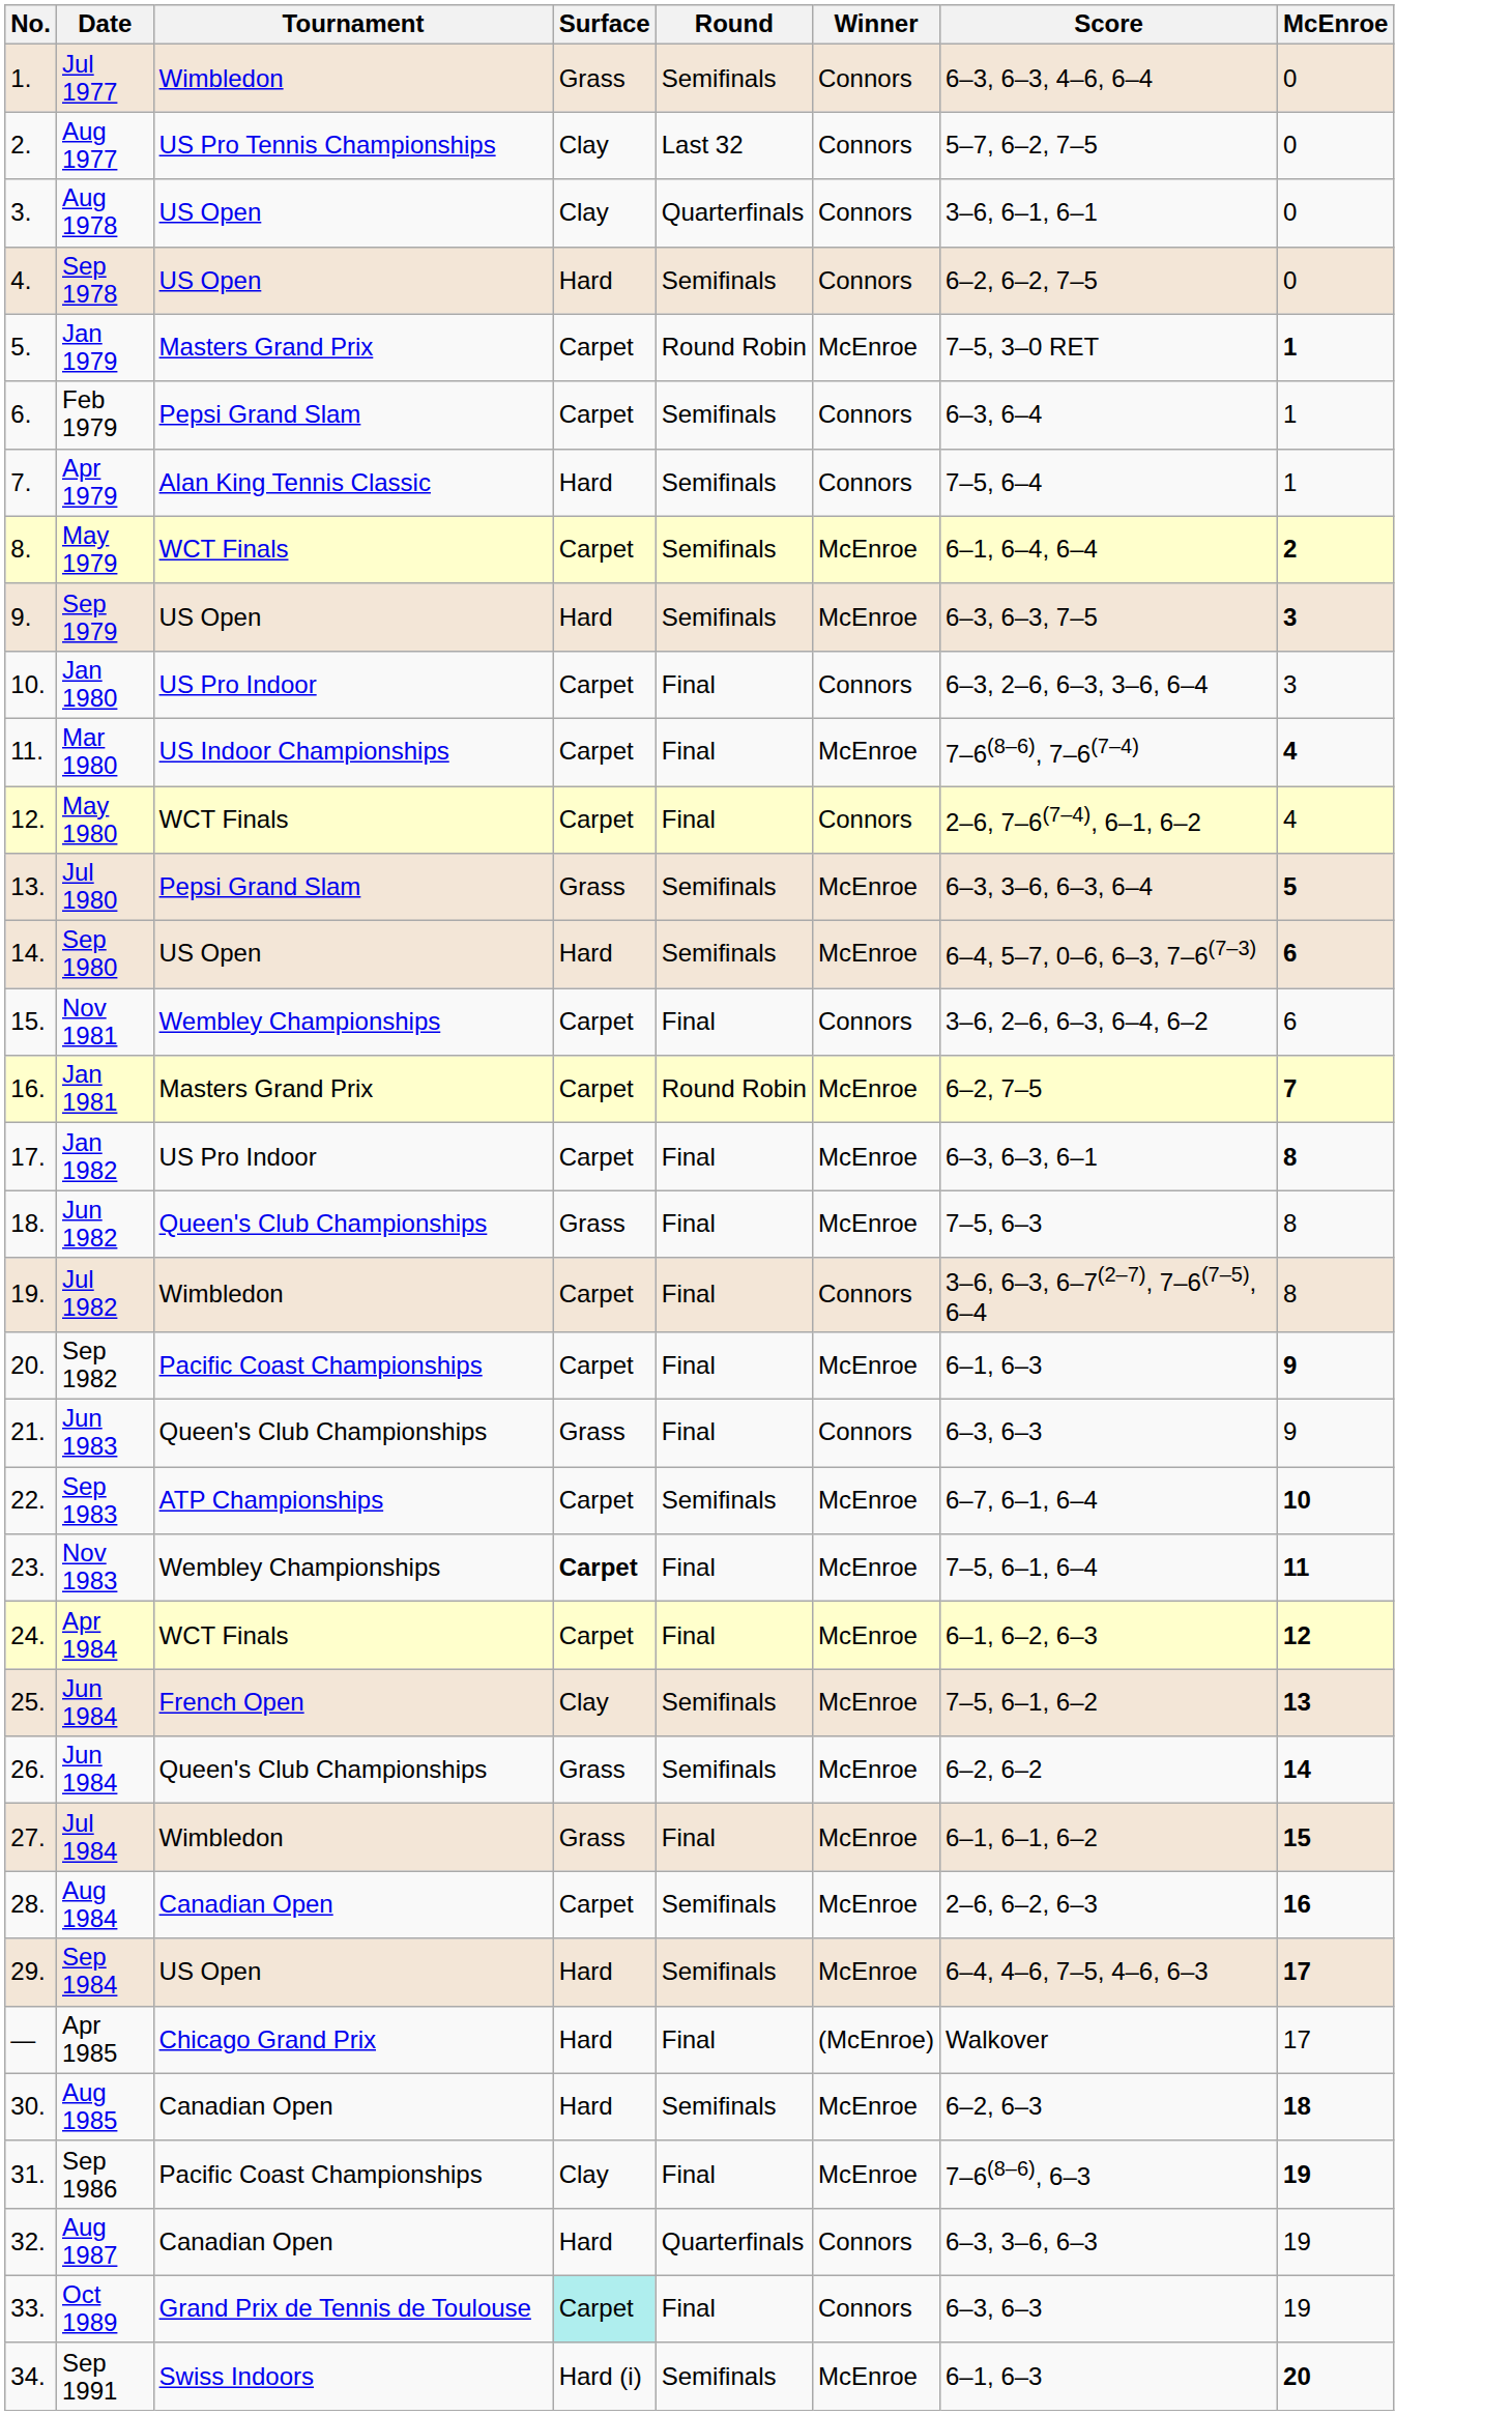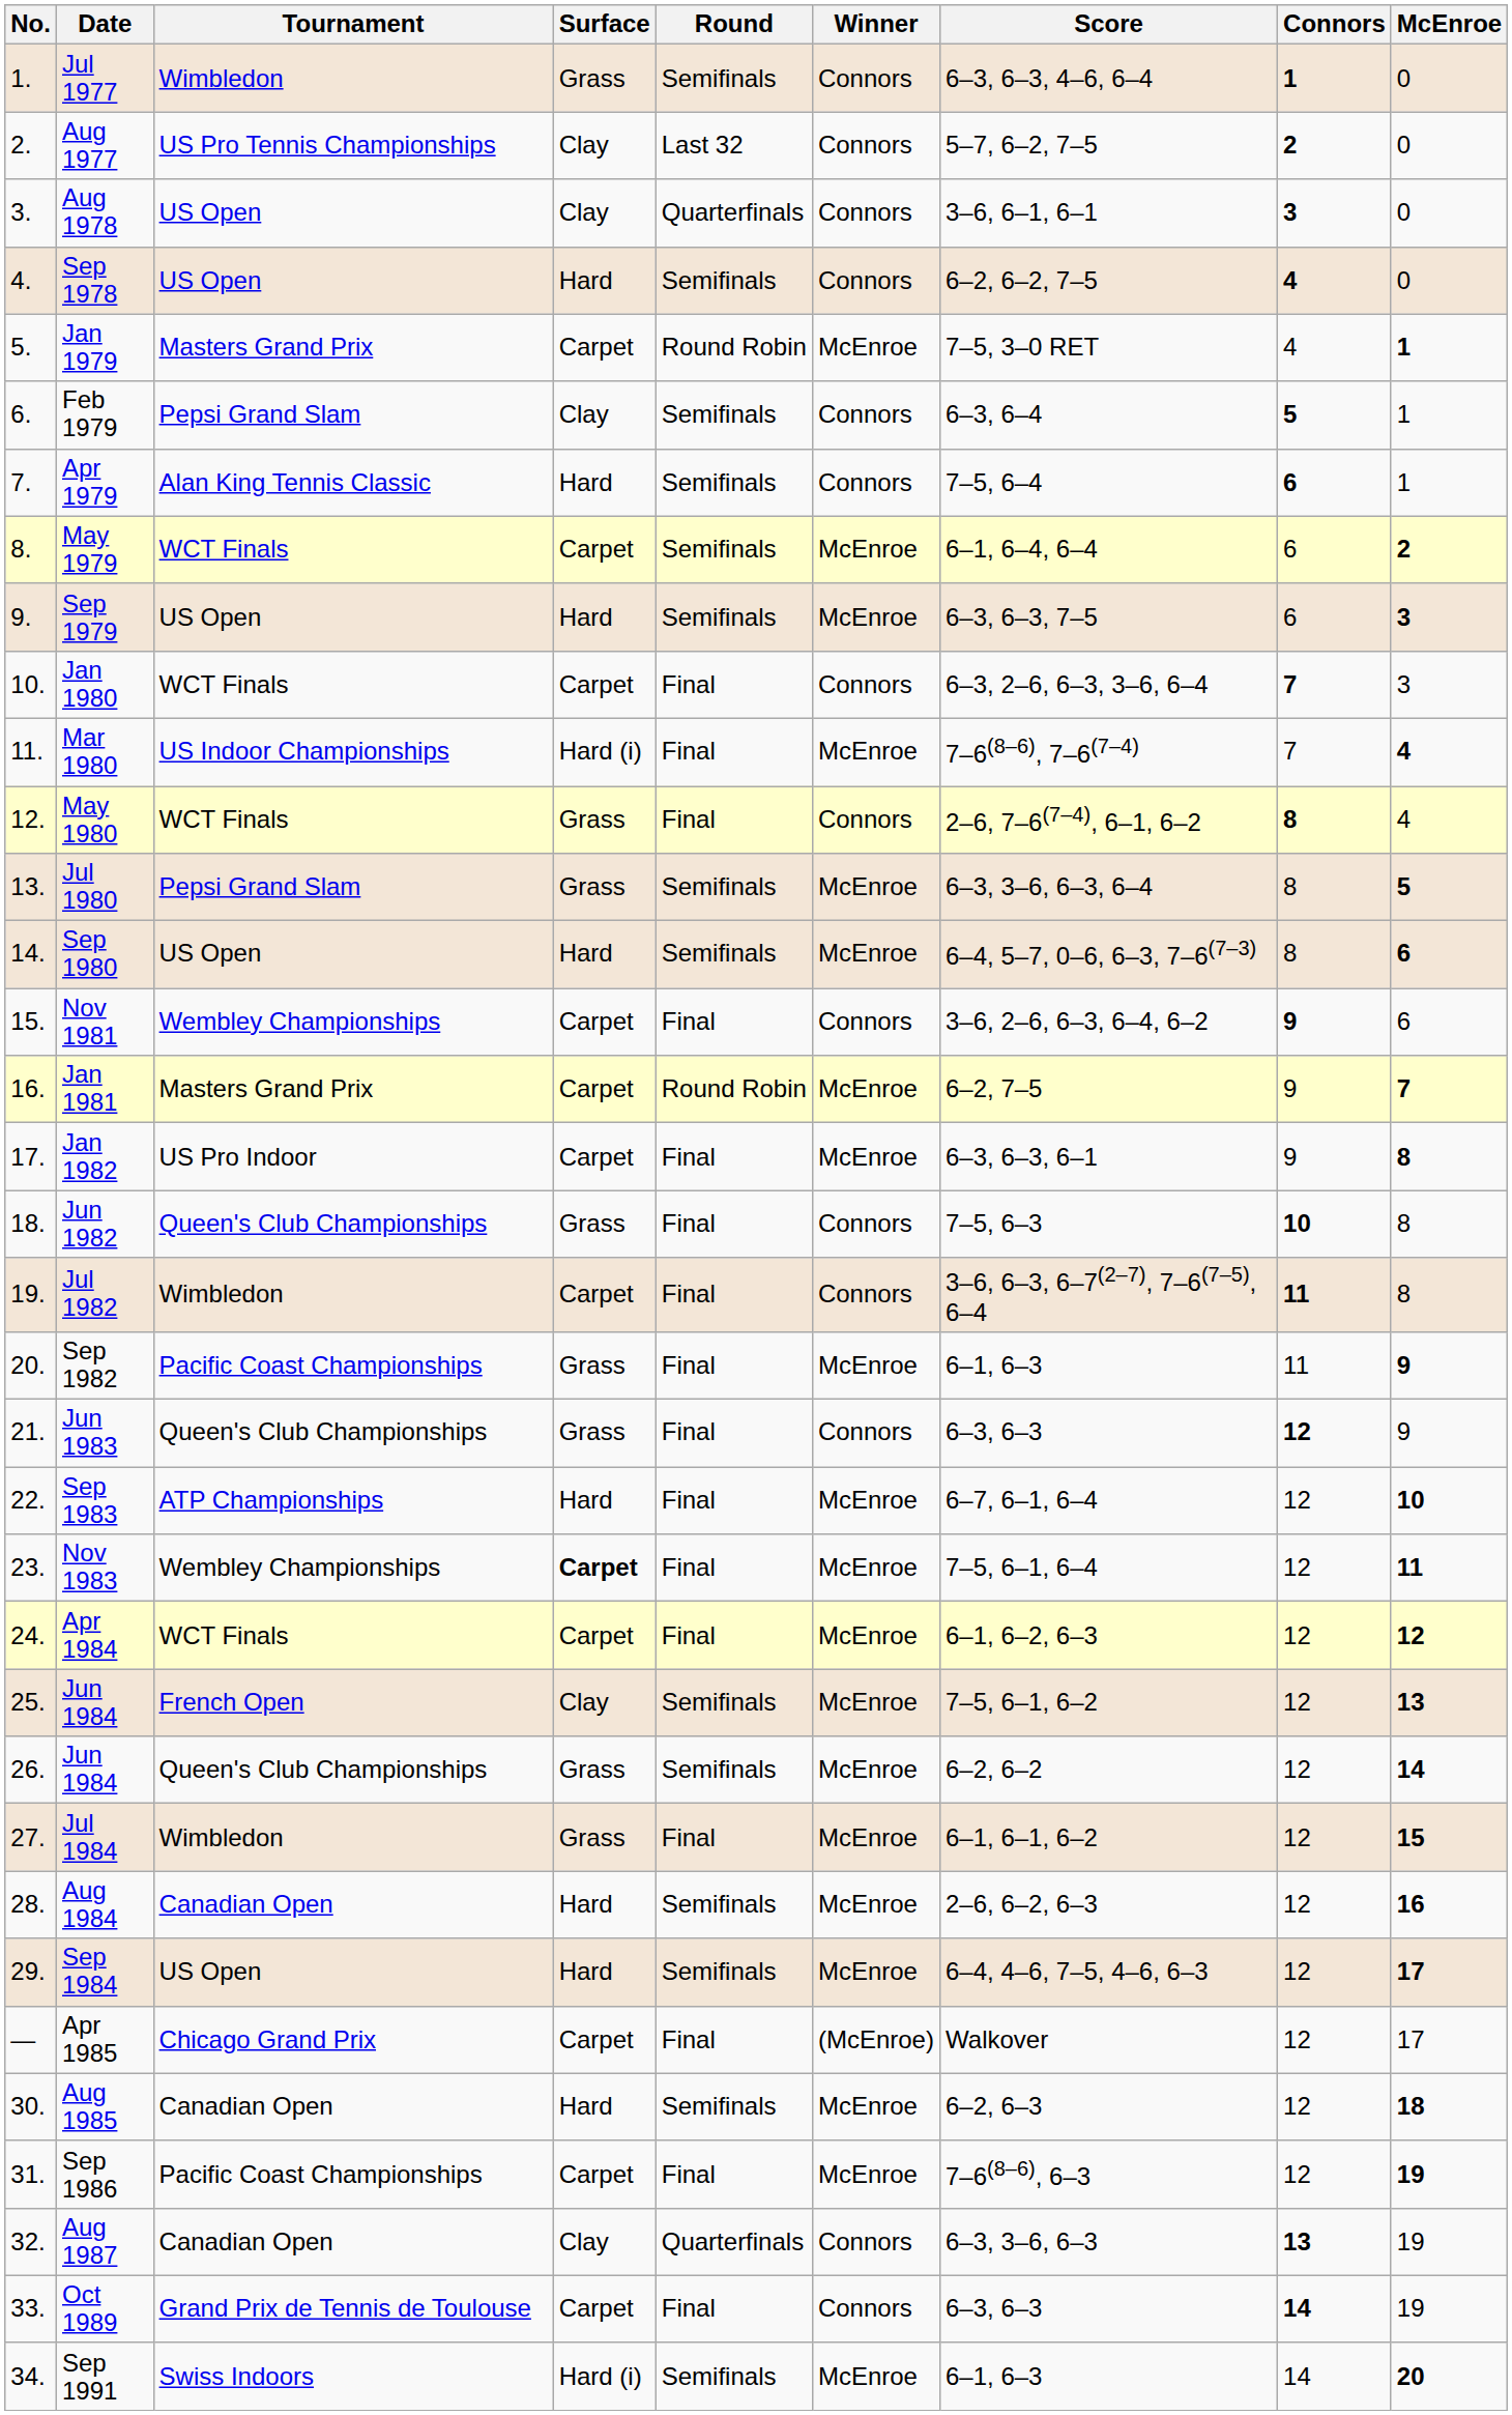+ column: Connors | 1 | 2 | 3 | 4 | 4 | 5 | 6 | 6 | 6 | 7 | 7 | 8 | 8 | 8 | 9 | 9 | 9 | 10 | 11 | 11 | 12 | 12 | 12 | 12 | 12 | 12 | 12 | 12 | 12 | 12 | 12 | 12 | 13 | 14 | 14
Feb 1979 | Surface: Carpet -> Clay
Jan 1980 | Tournament: US Pro Indoor -> WCT Finals
Mar 1980 | Surface: Carpet -> Hard (i)
May 1980 | Surface: Carpet -> Grass
Jun 1982 | Winner: McEnroe -> Connors
Sep 1982 | Surface: Carpet -> Grass
Sep 1983 | Surface: Carpet -> Hard
Sep 1983 | Round: Semifinals -> Final
Aug 1984 | Surface: Carpet -> Hard
Apr 1985 | Surface: Hard -> Carpet
Sep 1986 | Surface: Clay -> Carpet
Aug 1987 | Surface: Hard -> Clay
Oct 1989 | Surface: paleturquoise background -> no background
